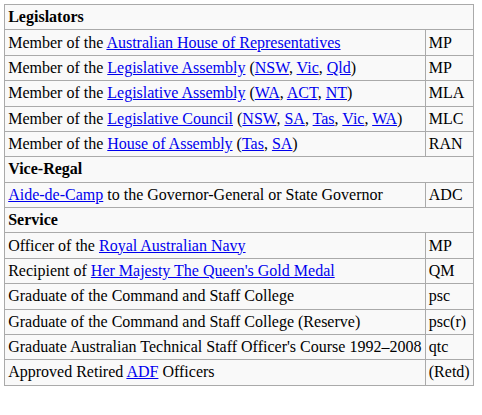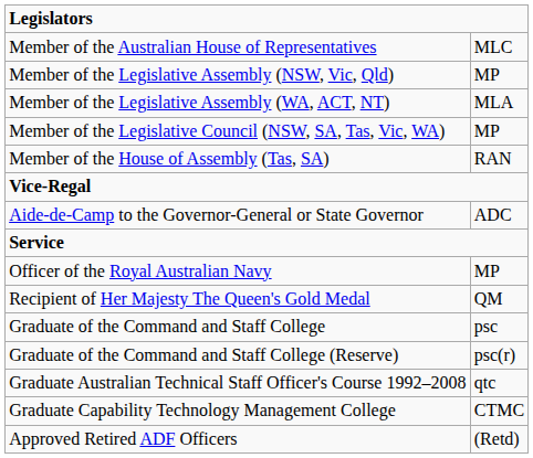Member of the Australian House of Representatives | column 2: MP -> MLC
Member of the Legislative Council (NSW, SA, Tas, Vic, WA) | column 2: MLC -> MP
+ row: Graduate Capability Technology Management College | CTMC
